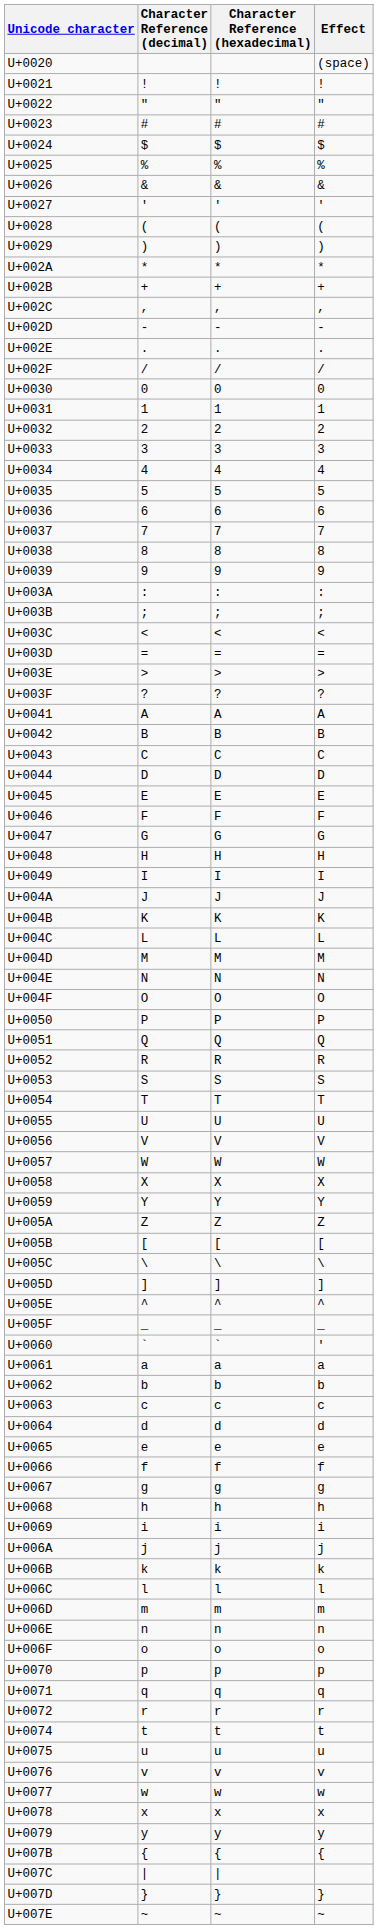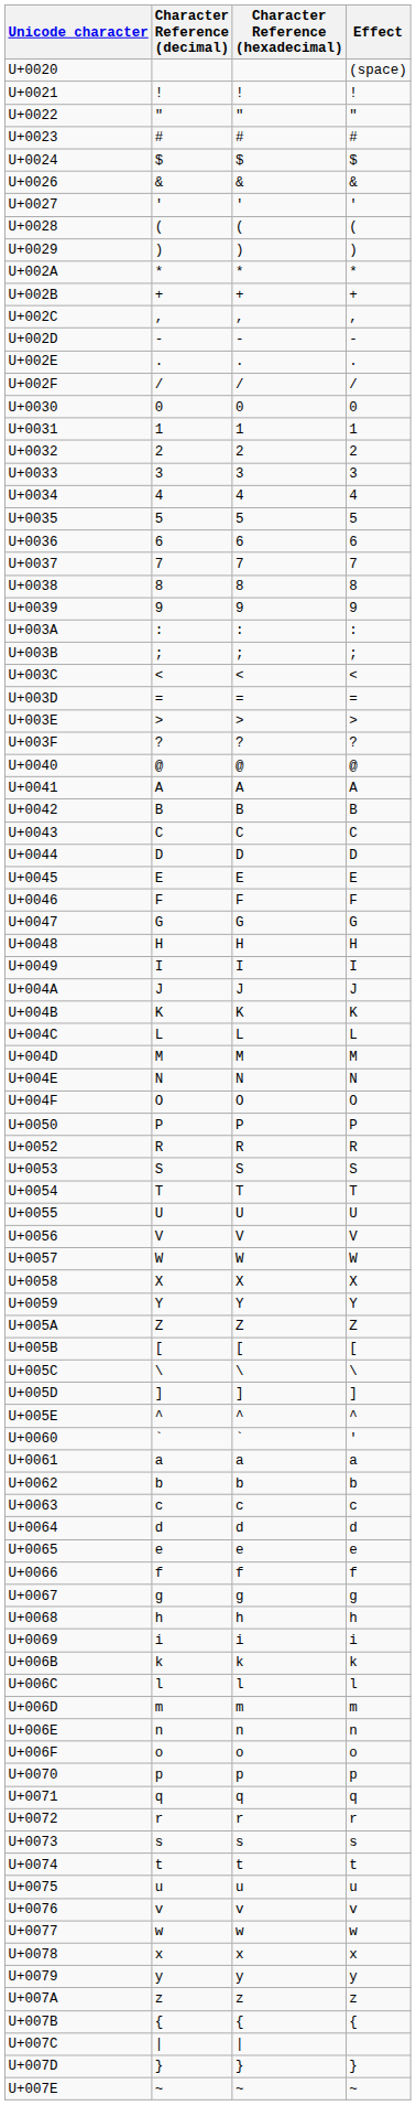- row: U+0025 | % | % | %
+ row: U+0040 | @ | @ | @
- row: U+0051 | Q | Q | Q
- row: U+005F | _ | _ | _
- row: U+006A | j | j | j
+ row: U+0073 | s | s | s
+ row: U+007A | z | z | z
